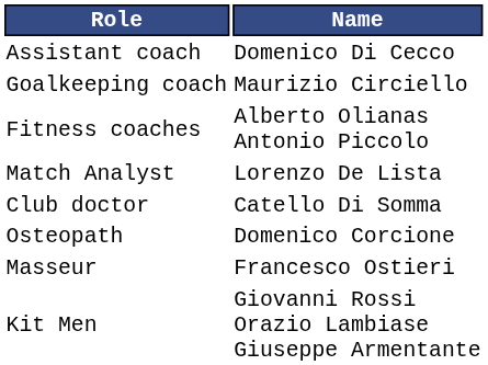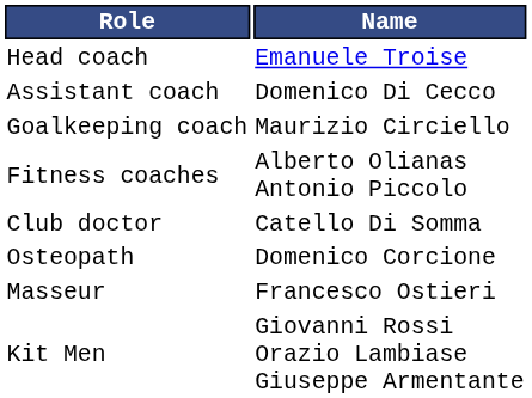+ row: Head coach | Emanuele Troise
- row: Match Analyst | Lorenzo De Lista
